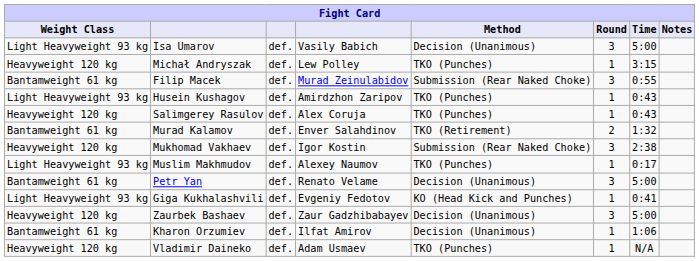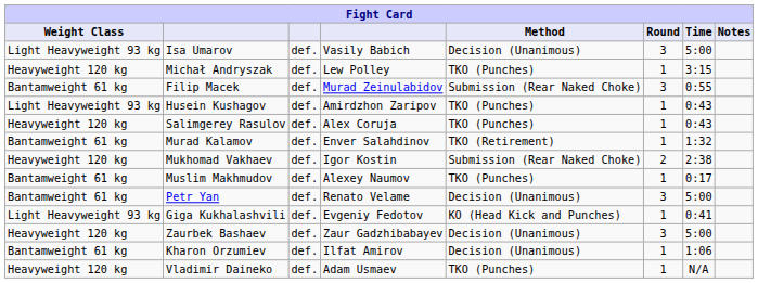Murad Kalamov | Round: 2 -> 1
Mukhomad Vakhaev | Round: 3 -> 2
Muslim Makhmudov | Weight Class: Light Heavyweight 93 kg -> Bantamweight 61 kg
